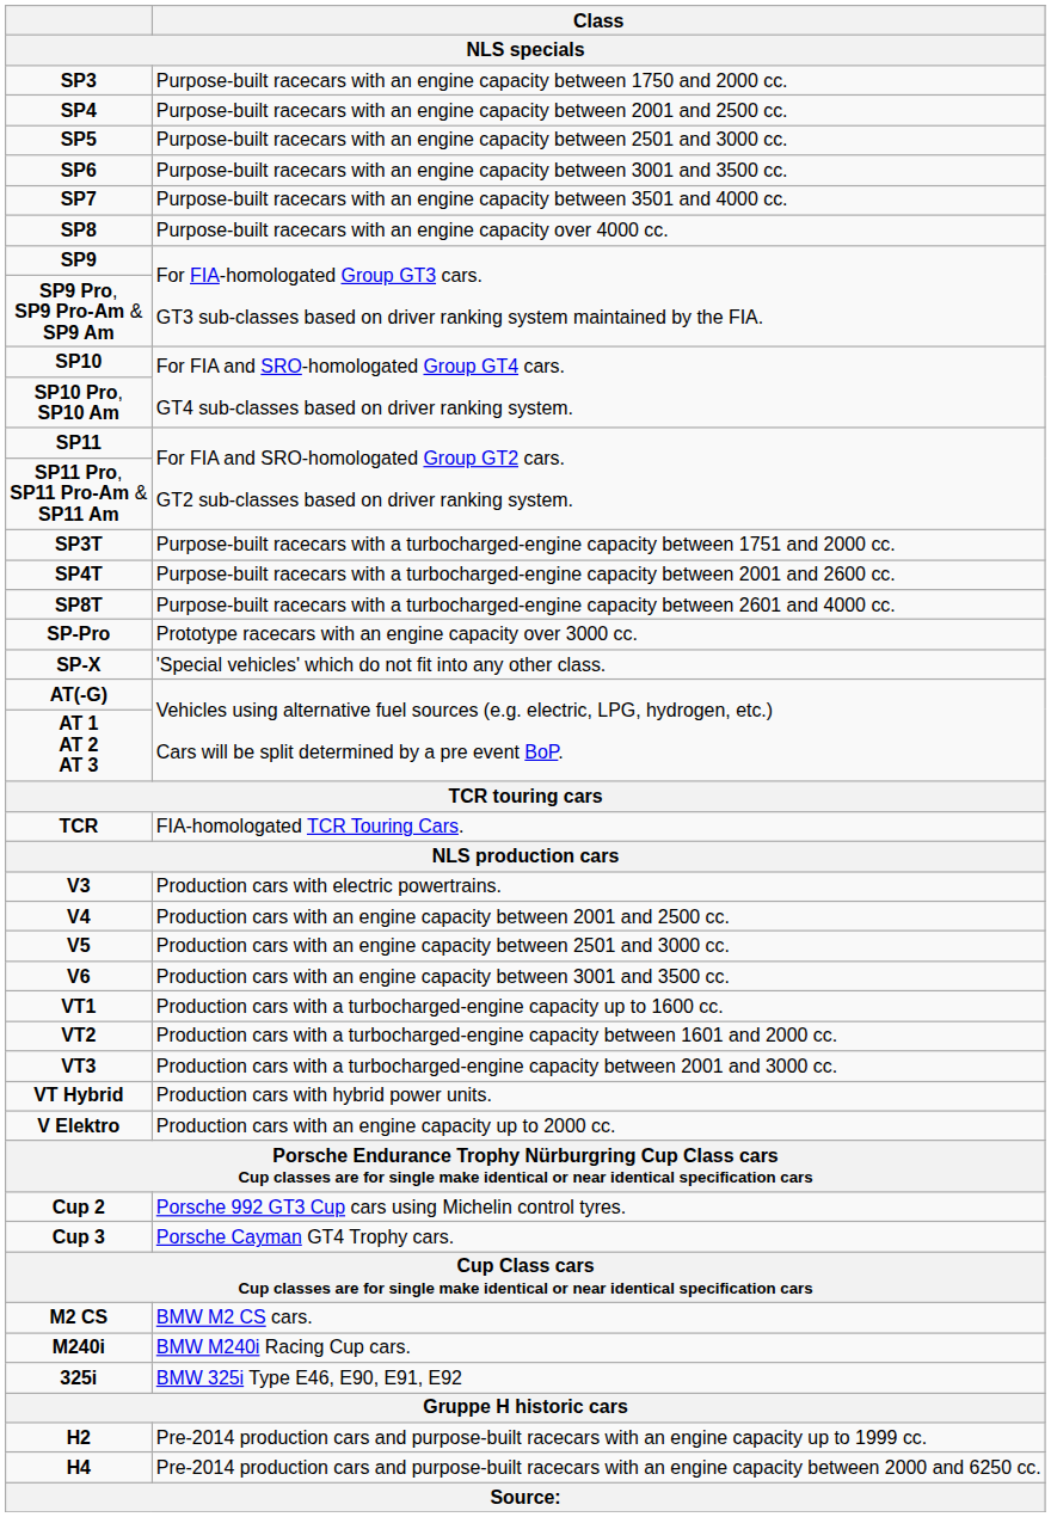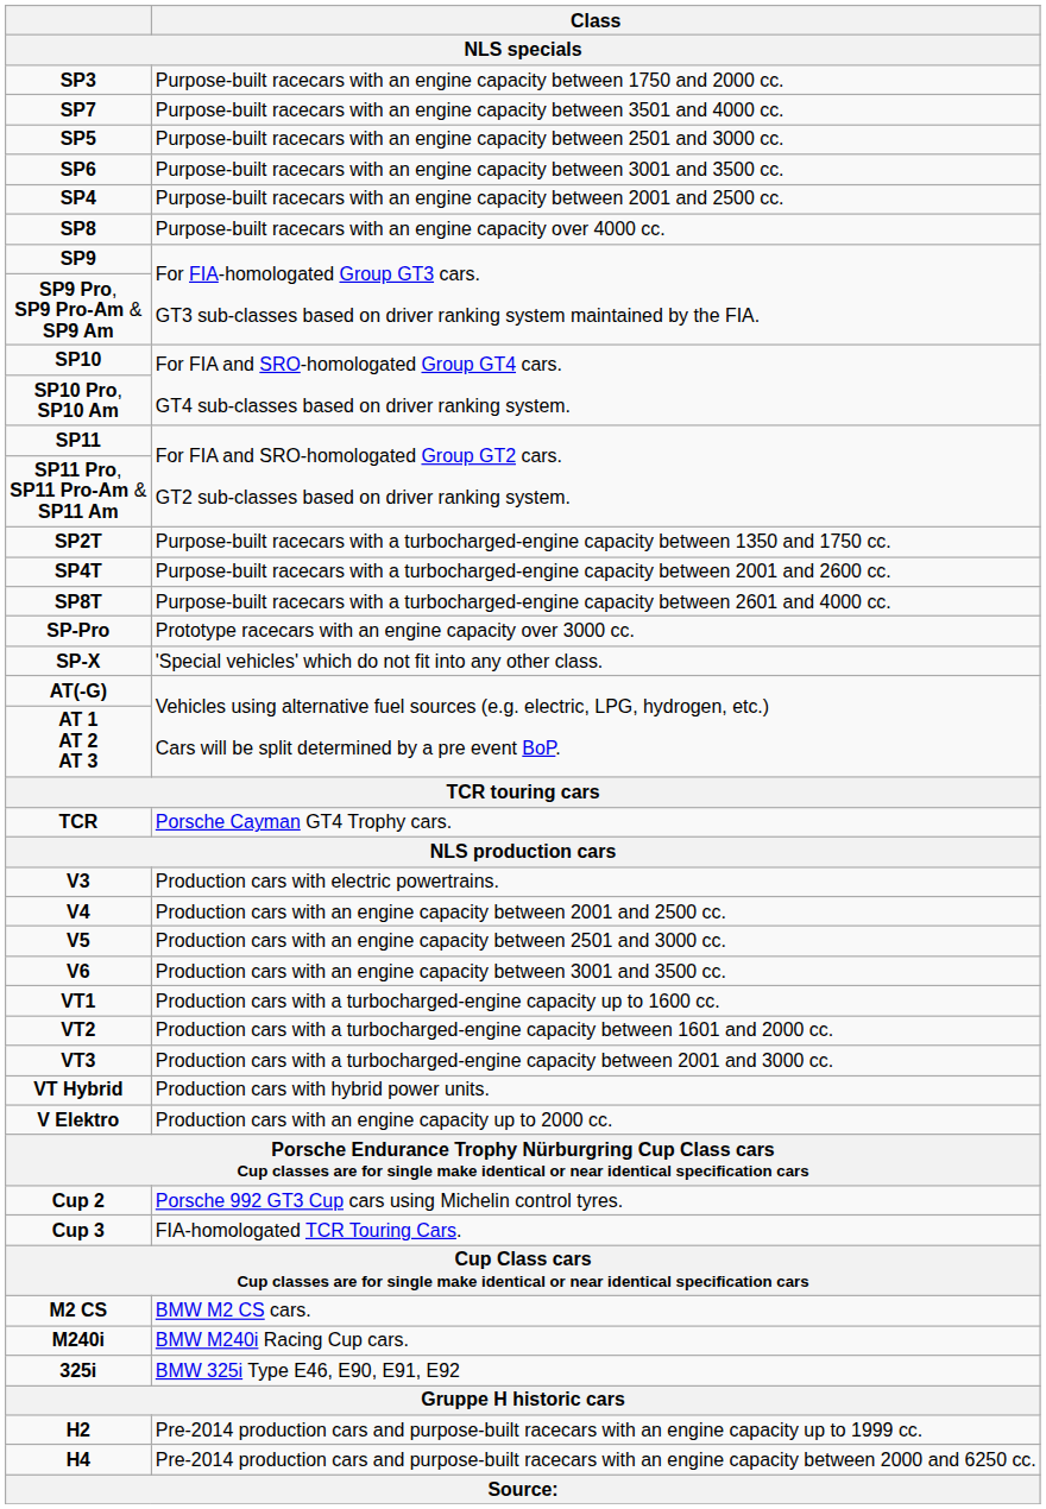rows swapped: SP4 <-> SP7
+ row: SP2T | Purpose-built racecars with a turbocharged-engine capacity between 1350 and 1750 cc.
- row: SP3T | Purpose-built racecars with a turbocharged-engine capacity between 1751 and 2000 cc.
TCR | Class: FIA-homologated TCR Touring Cars. -> Porsche Cayman GT4 Trophy cars.
Cup 3 | Class: Porsche Cayman GT4 Trophy cars. -> FIA-homologated TCR Touring Cars.
